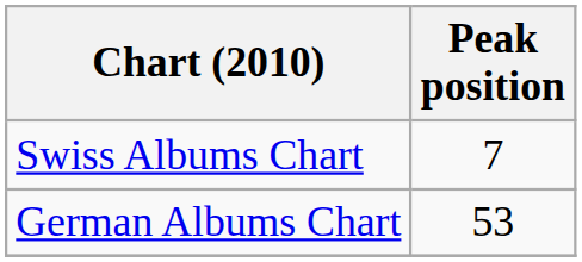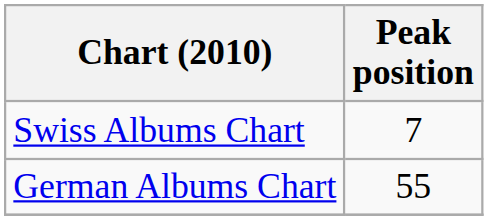German Albums Chart | Peak position: 53 -> 55
